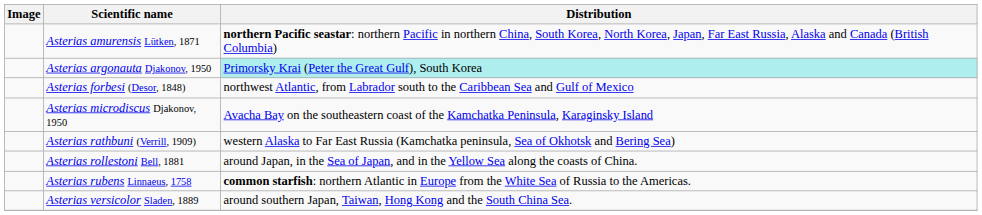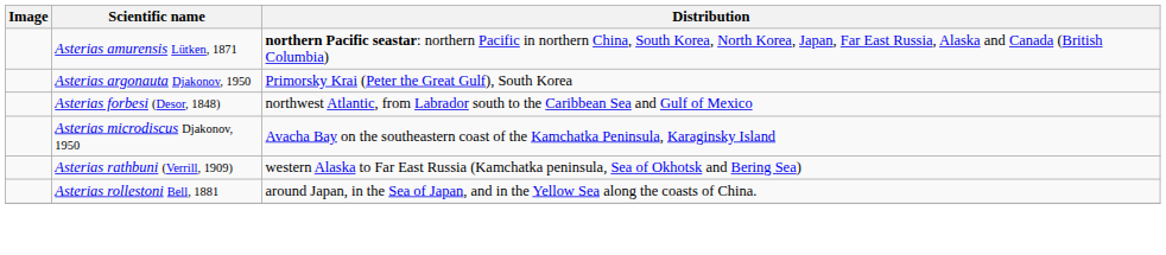Asterias argonauta Djakonov, 1950 | Distribution: paleturquoise background -> no background
- row: Asterias rubens Linnaeus, 1758 | common starfish: northern Atlantic in Europe from the White Sea of Russia to the Americas.
- row: Asterias versicolor Sladen, 1889 | around southern Japan, Taiwan, Hong Kong and the South China Sea.
